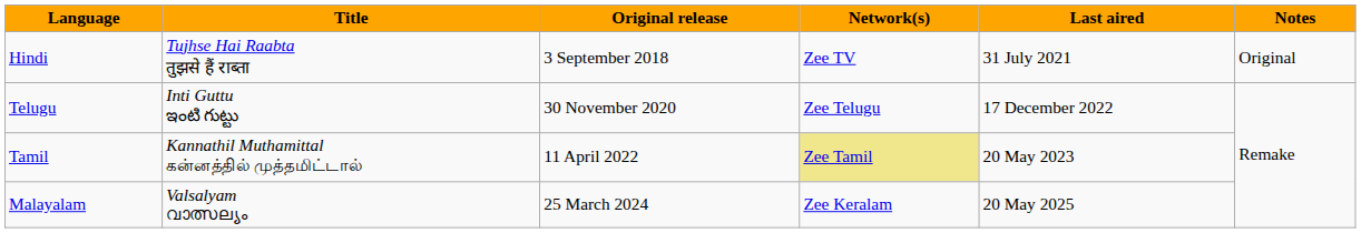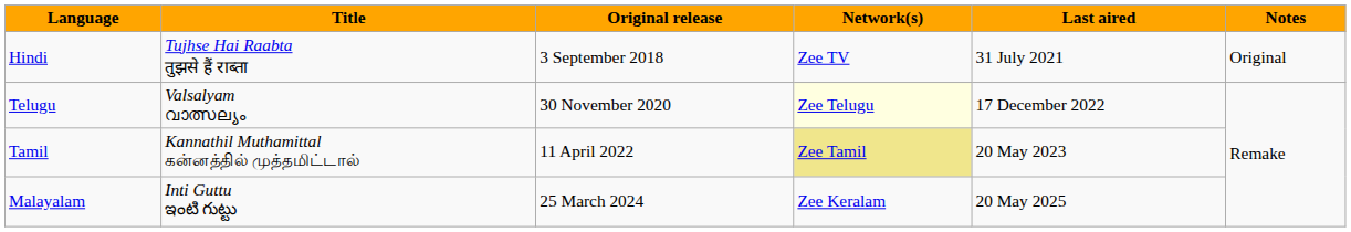Telugu | Title: Inti Guttu ఇంటి గుట్టు -> Valsalyam വാത്സല്യം
Telugu | Network(s): no background -> lightyellow background
Malayalam | Title: Valsalyam വാത്സല്യം -> Inti Guttu ఇంటి గుట్టు
